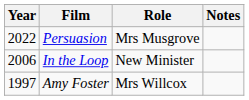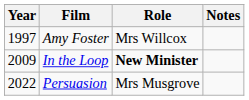rows swapped: Amy Foster <-> Persuasion
In the Loop | Year: 2006 -> 2009
In the Loop | Role: normal -> bold
